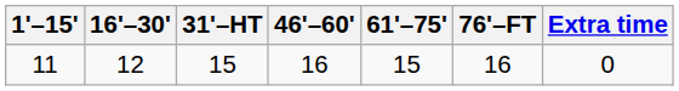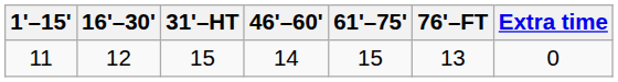11 | 46'–60': 16 -> 14
11 | 76'–FT: 16 -> 13
